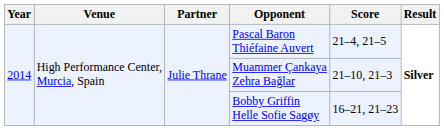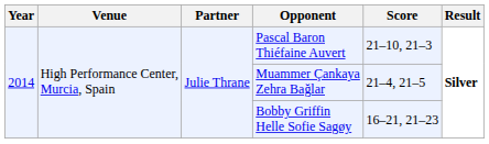Pascal Baron Thiéfaine Auvert | Score: 21–4, 21–5 -> 21–10, 21–3
Muammer Çankaya Zehra Bağlar | Score: 21–10, 21–3 -> 21–4, 21–5
